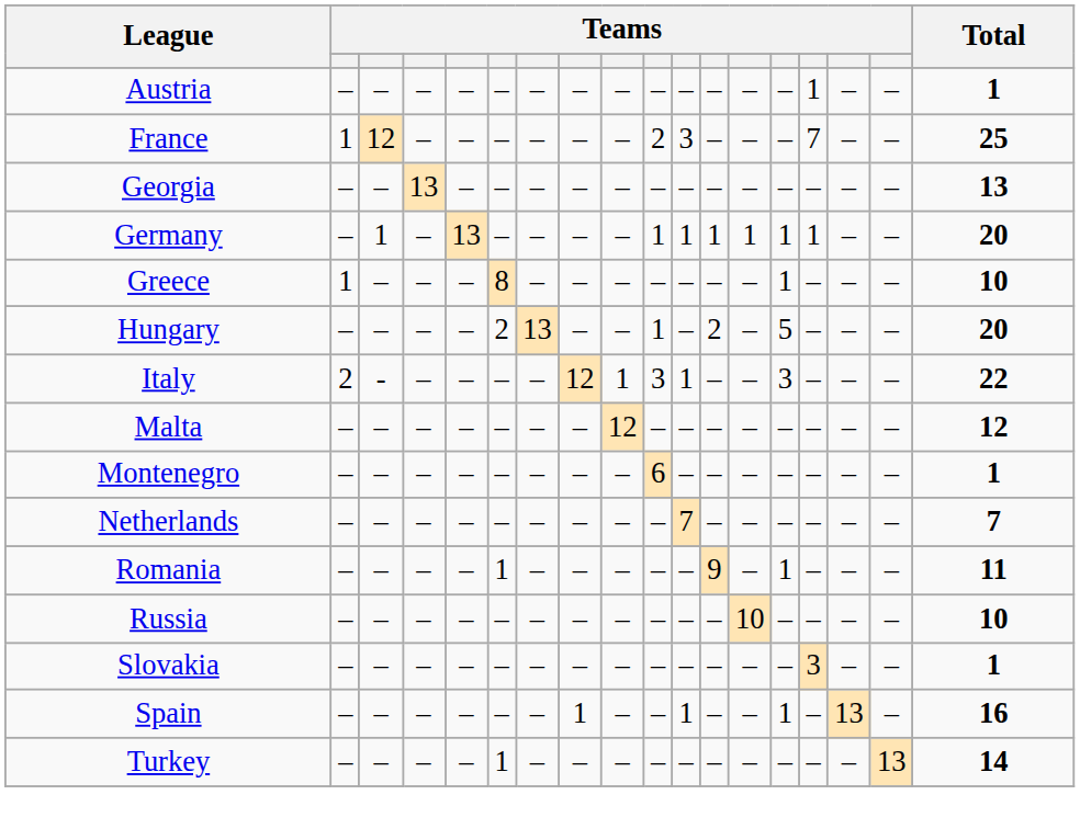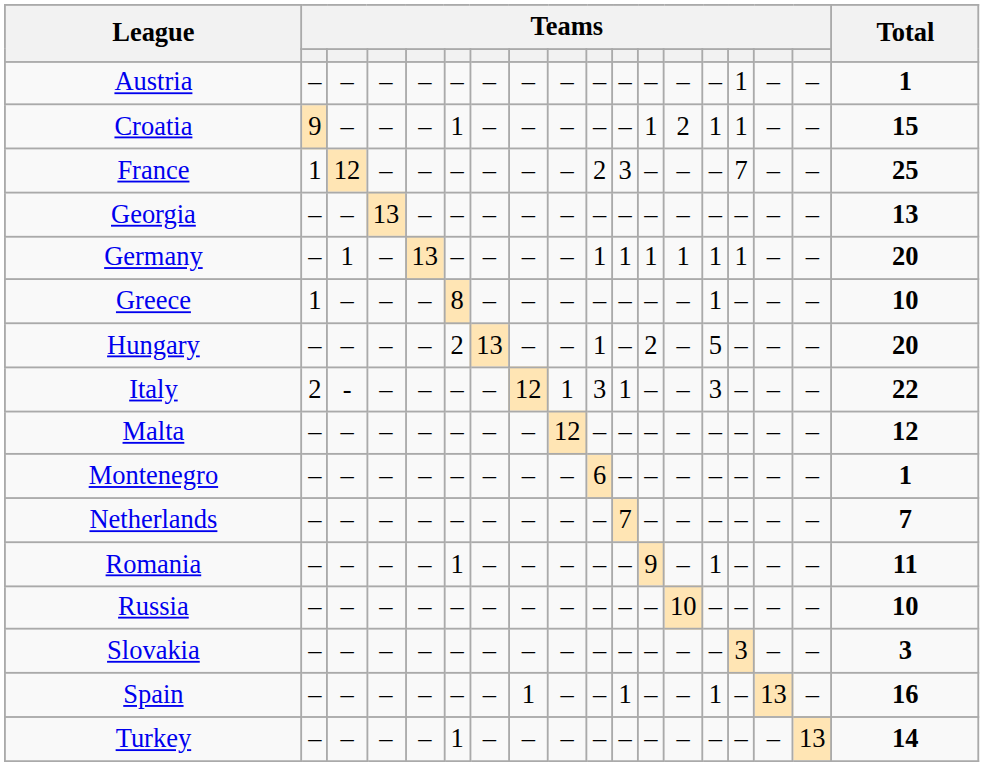+ row: Croatia | 9 | – | – | – | 1 | – | – | – | – | – | 1 | 2 | 1 | 1 | – | – | 15
Slovakia | Total: 1 -> 3
